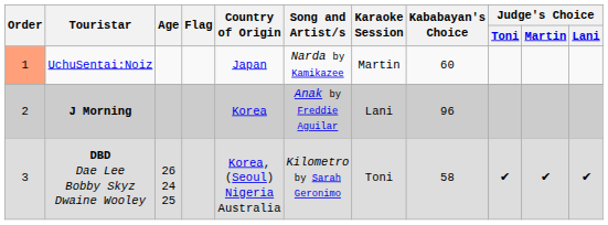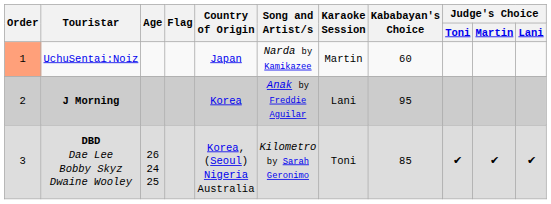J Morning | Kababayan's Choice: 96 -> 95
DBD Dae Lee Bobby Skyz Dwaine Wooley | Kababayan's Choice: 58 -> 85
